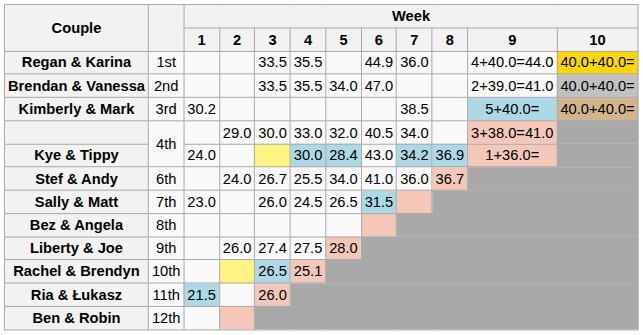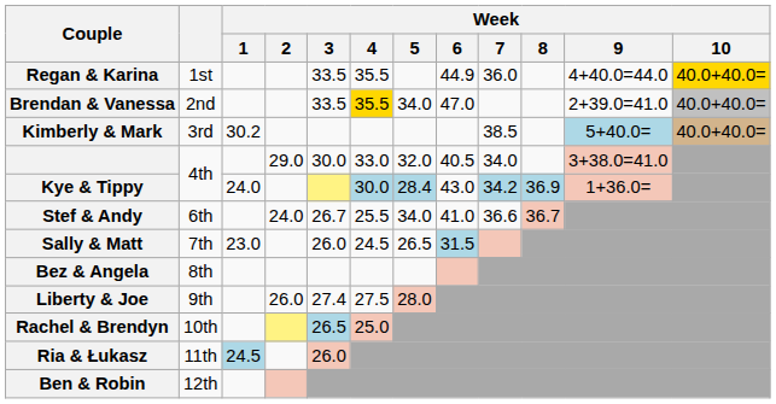Brendan & Vanessa | Week / 4: no background -> gold background
Stef & Andy | Week / 7: 36.0 -> 36.6
Rachel & Brendyn | Week / 4: 25.1 -> 25.0
Ria & Łukasz | Week / 1: 21.5 -> 24.5
